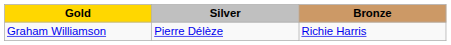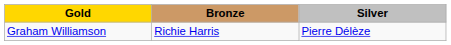columns swapped: Silver <-> Bronze
